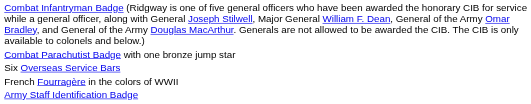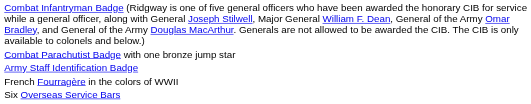rows swapped: Army Staff Identification Badge <-> Six Overseas Service Bars
